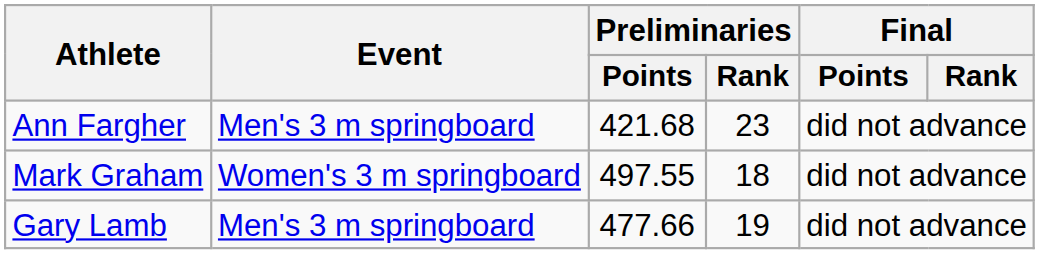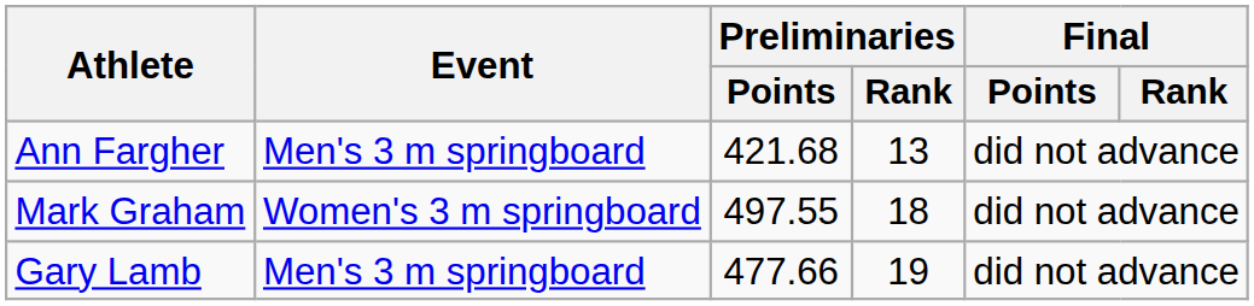Ann Fargher | Preliminaries / Rank: 23 -> 13
